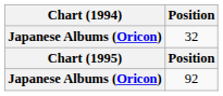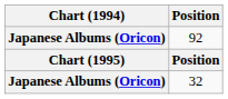rows swapped: 32 <-> 92
